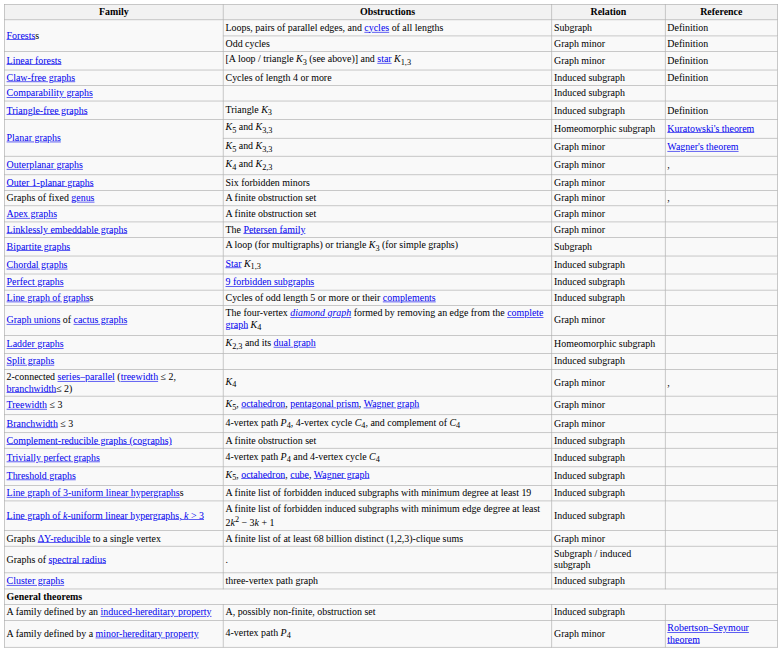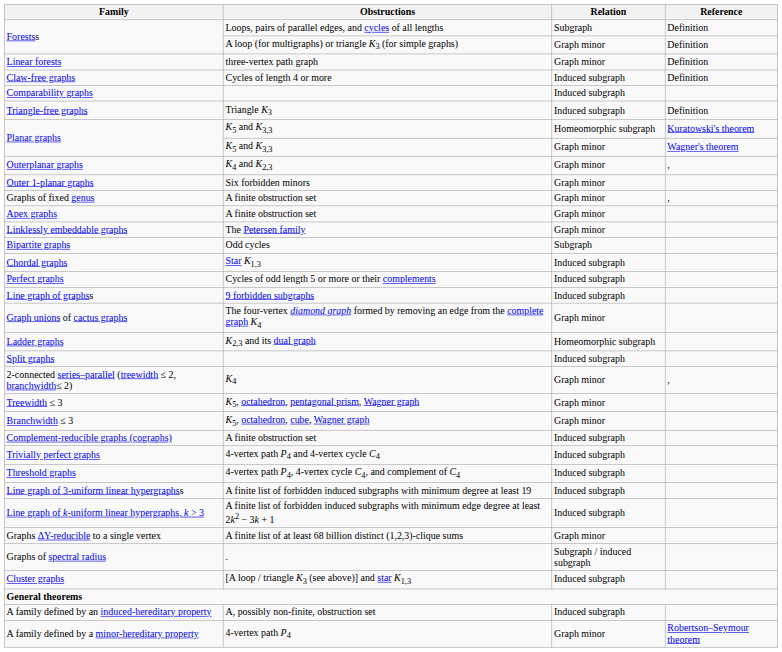Forestss / Graph minor | Obstructions: Odd cycles -> A loop (for multigraphs) or triangle K3 (for simple graphs)
Linear forests | Obstructions: [A loop / triangle K3 (see above)] and star K1,3 -> three-vertex path graph
Bipartite graphs | Obstructions: A loop (for multigraphs) or triangle K3 (for simple graphs) -> Odd cycles
Perfect graphs | Obstructions: 9 forbidden subgraphs -> Cycles of odd length 5 or more or their complements
Line graph of graphss | Obstructions: Cycles of odd length 5 or more or their complements -> 9 forbidden subgraphs
Branchwidth ≤ 3 | Obstructions: 4-vertex path P4, 4-vertex cycle C4, and complement of C4 -> K5, octahedron, cube, Wagner graph
Threshold graphs | Obstructions: K5, octahedron, cube, Wagner graph -> 4-vertex path P4, 4-vertex cycle C4, and complement of C4
Cluster graphs | Obstructions: three-vertex path graph -> [A loop / triangle K3 (see above)] and star K1,3
